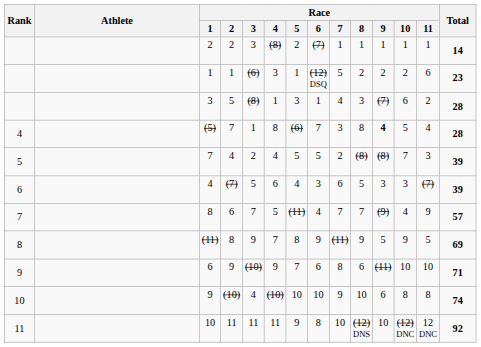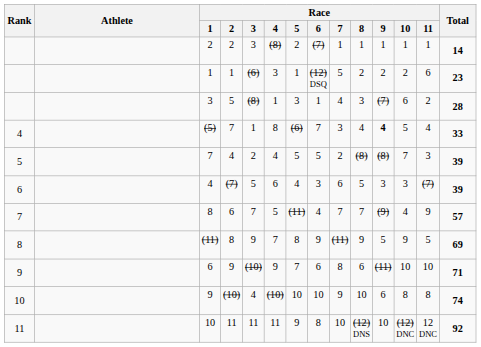(5) | Race / 8: 8 -> 4
(5) | Total: 28 -> 33
